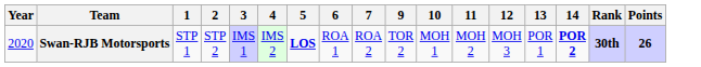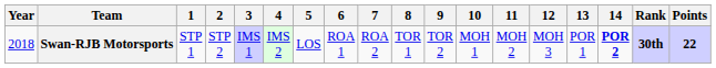+ column: 8 | TOR 1
Swan-RJB Motorsports | Year: 2020 -> 2018
Swan-RJB Motorsports | 5: bold -> normal
Swan-RJB Motorsports | Points: 26 -> 22
